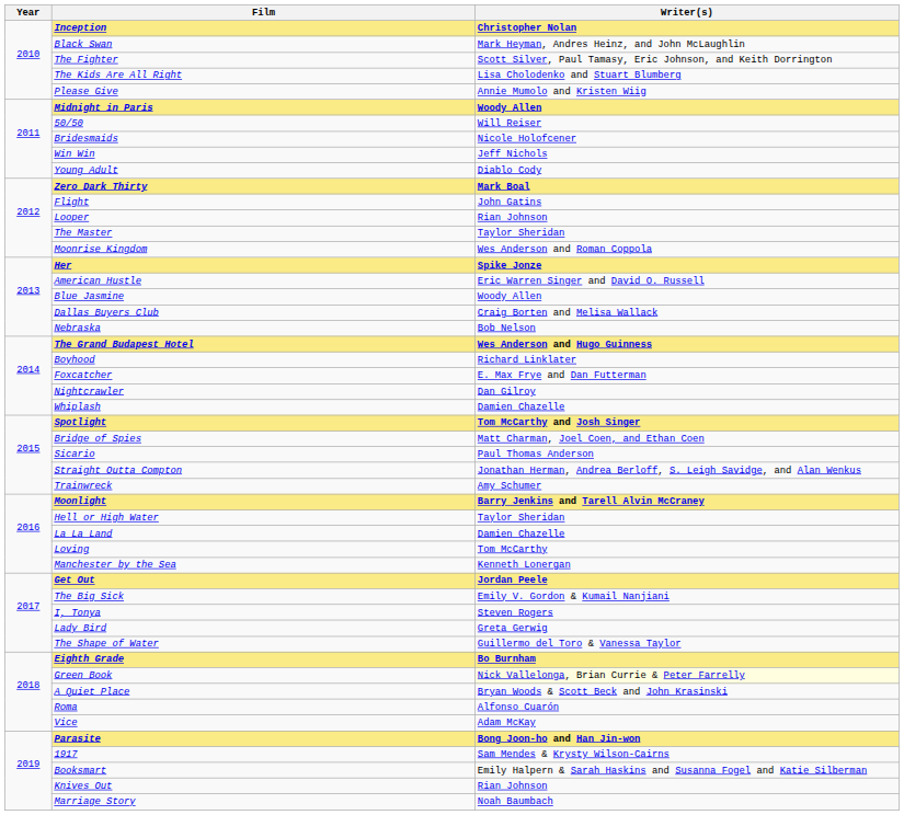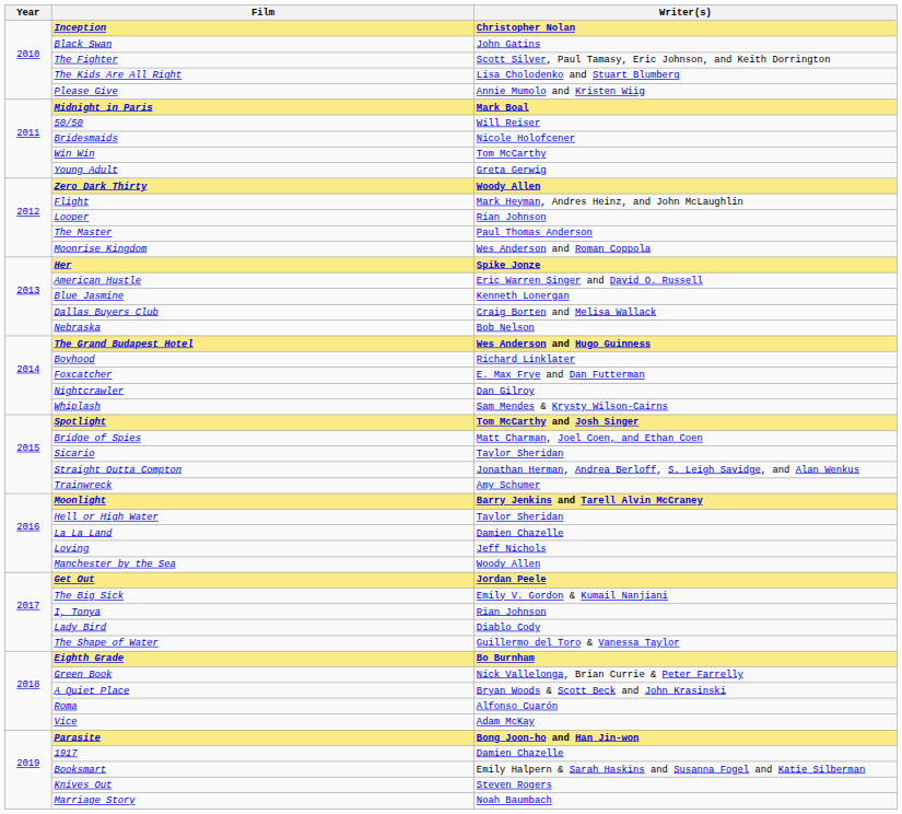Black Swan | Writer(s): Mark Heyman, Andres Heinz, and John McLaughlin -> John Gatins
Midnight in Paris | Writer(s): Woody Allen -> Mark Boal
Win Win | Writer(s): Jeff Nichols -> Tom McCarthy
Young Adult | Writer(s): Diablo Cody -> Greta Gerwig
Zero Dark Thirty | Writer(s): Mark Boal -> Woody Allen
Flight | Writer(s): John Gatins -> Mark Heyman, Andres Heinz, and John McLaughlin
The Master | Writer(s): Taylor Sheridan -> Paul Thomas Anderson
Blue Jasmine | Writer(s): Woody Allen -> Kenneth Lonergan
Whiplash | Writer(s): Damien Chazelle -> Sam Mendes & Krysty Wilson-Cairns
Sicario | Writer(s): Paul Thomas Anderson -> Taylor Sheridan
Loving | Writer(s): Tom McCarthy -> Jeff Nichols
Manchester by the Sea | Writer(s): Kenneth Lonergan -> Woody Allen
I, Tonya | Writer(s): Steven Rogers -> Rian Johnson
Lady Bird | Writer(s): Greta Gerwig -> Diablo Cody
Green Book | Writer(s): lightyellow background -> no background
1917 | Writer(s): Sam Mendes & Krysty Wilson-Cairns -> Damien Chazelle
Knives Out | Writer(s): Rian Johnson -> Steven Rogers
